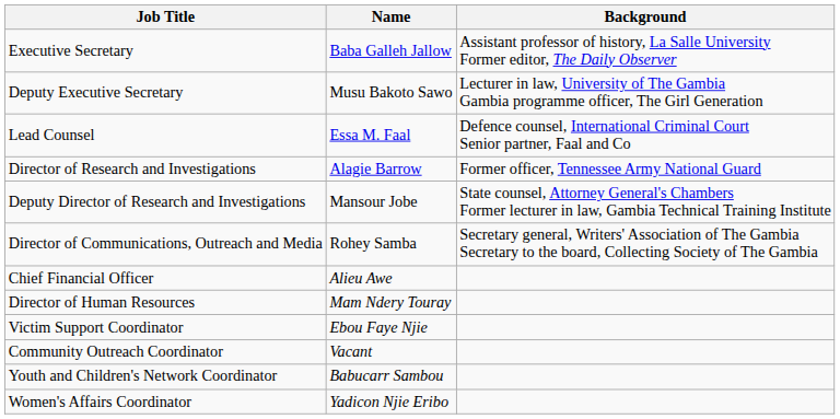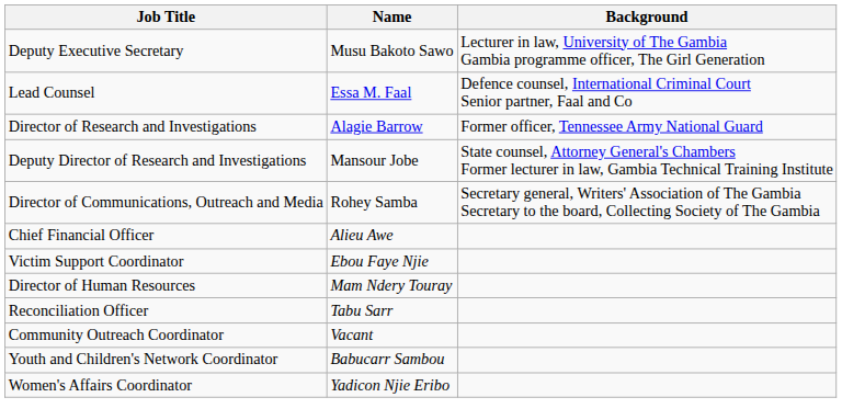- row: Executive Secretary | Baba Galleh Jallow | Assistant professor of history, La Salle University Former editor, The Daily Observer
rows swapped: Director of Human Resources <-> Victim Support Coordinator
+ row: Reconciliation Officer | Tabu Sarr
